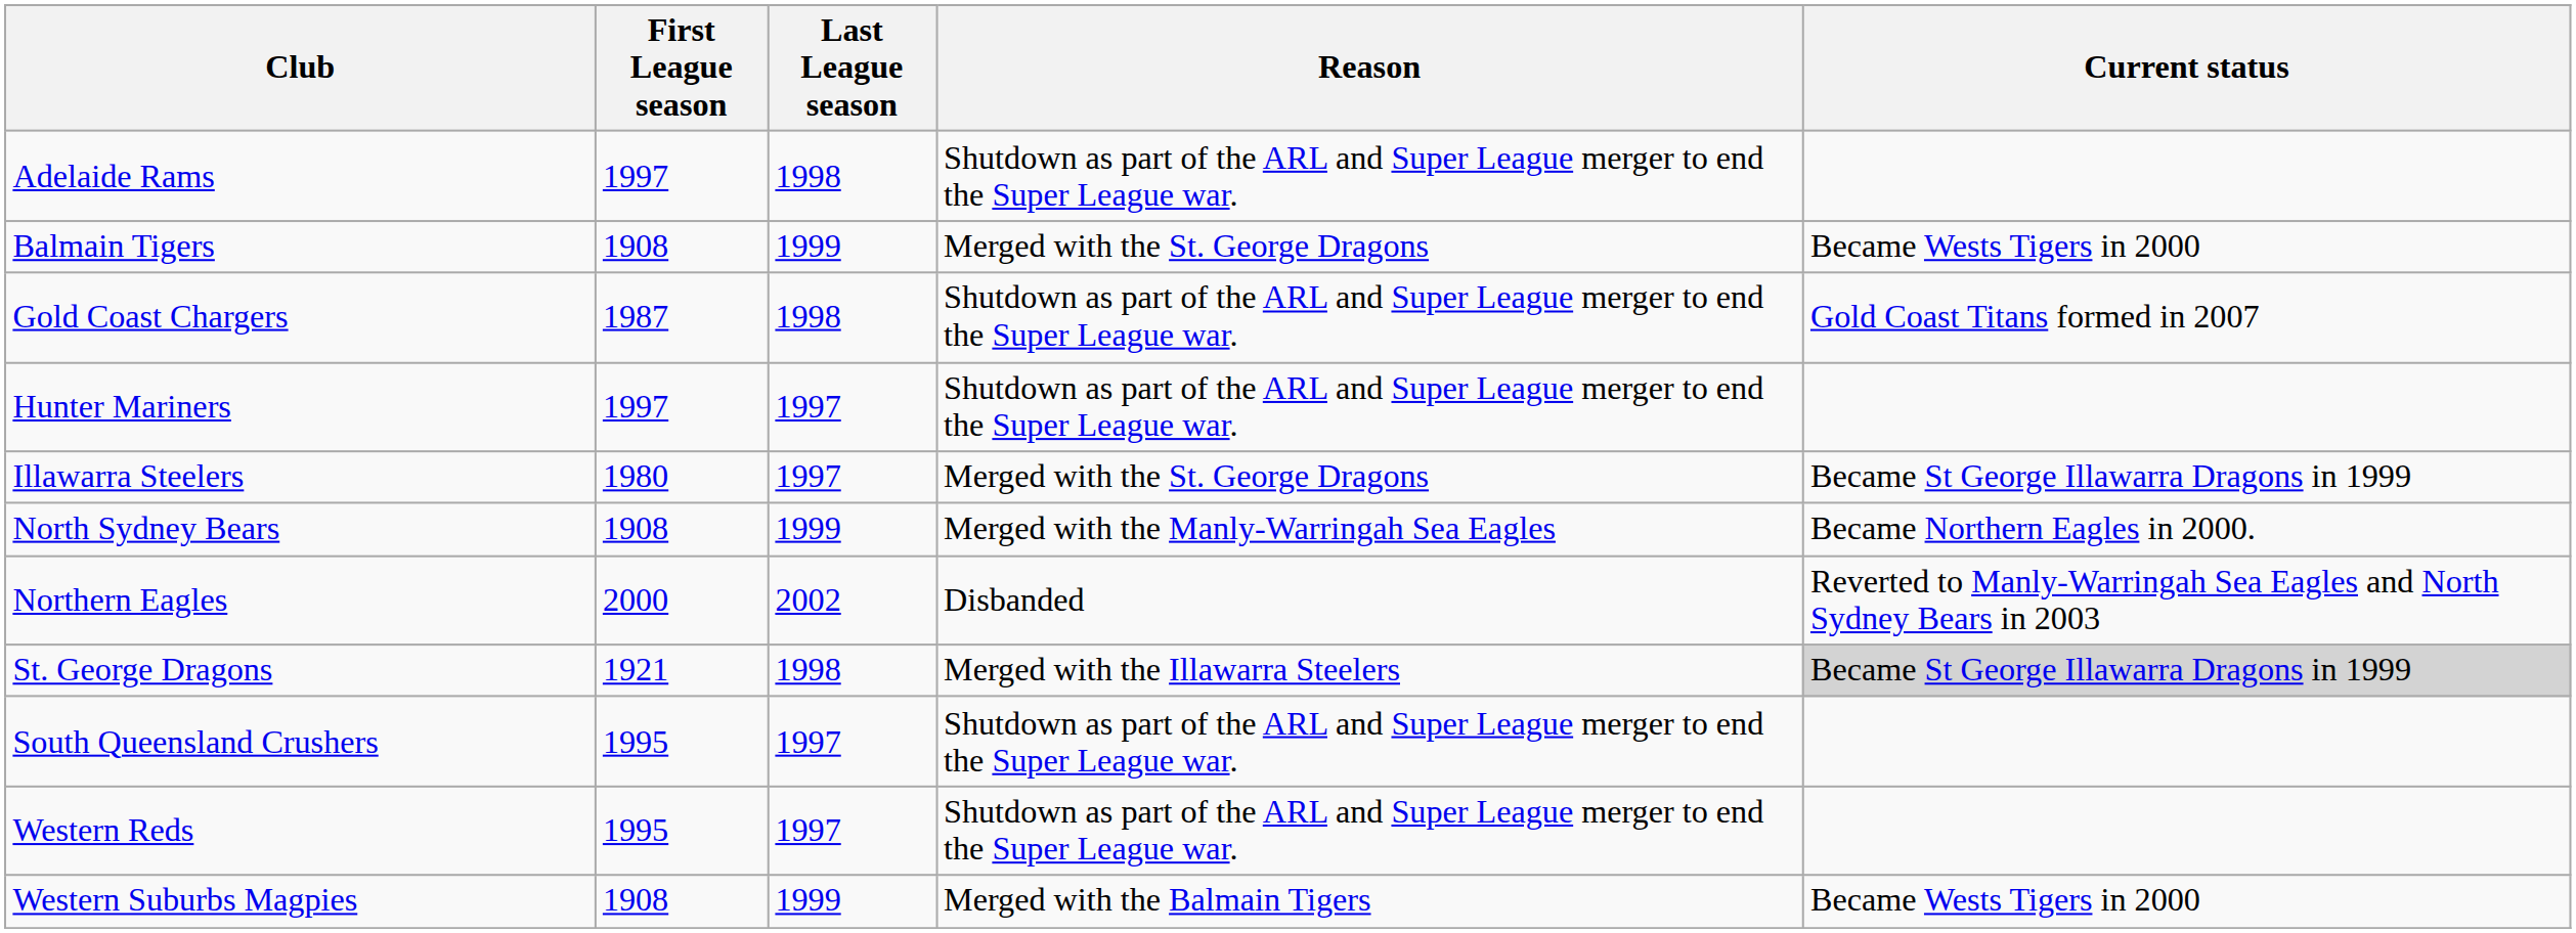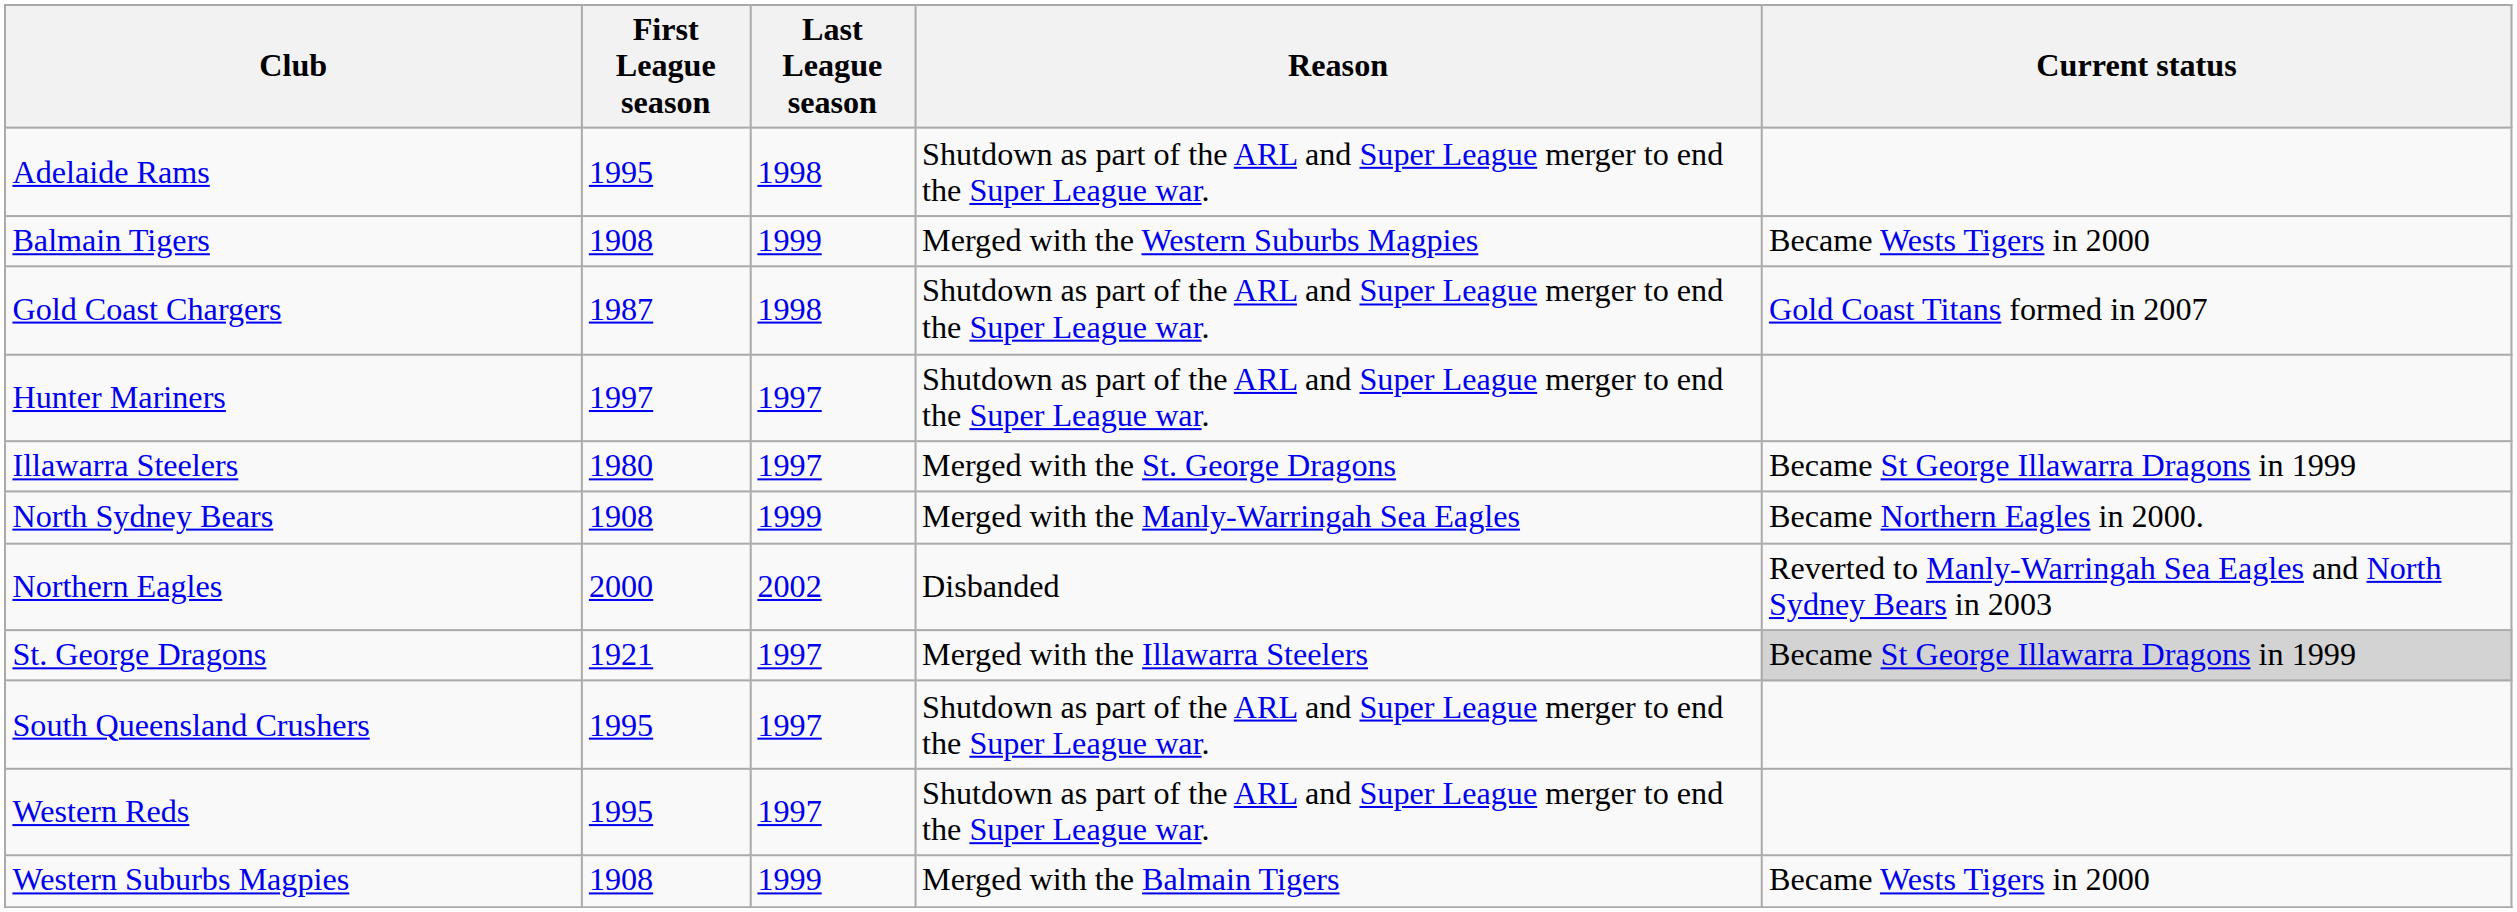Adelaide Rams | First League season: 1997 -> 1995
Balmain Tigers | Reason: Merged with the St. George Dragons -> Merged with the Western Suburbs Magpies
St. George Dragons | Last League season: 1998 -> 1997
